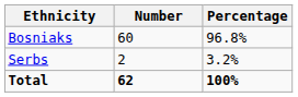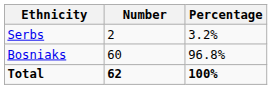rows swapped: Bosniaks <-> Serbs
